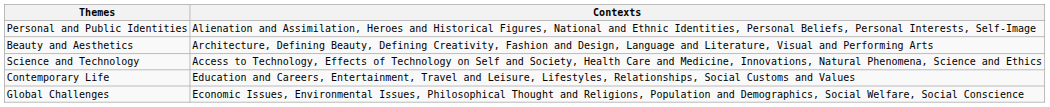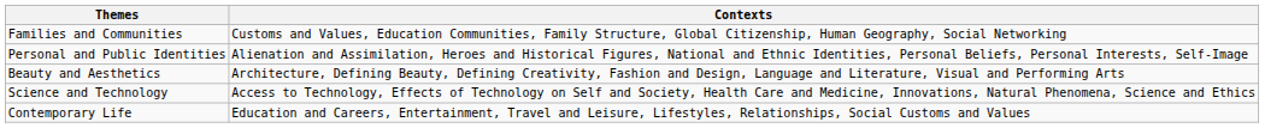+ row: Families and Communities | Customs and Values, Education Communities, Family Structure, Global Citizenship, Human Geography, Social Networking
- row: Global Challenges | Economic Issues, Environmental Issues, Philosophical Thought and Religions, Population and Demographics, Social Welfare, Social Conscience
